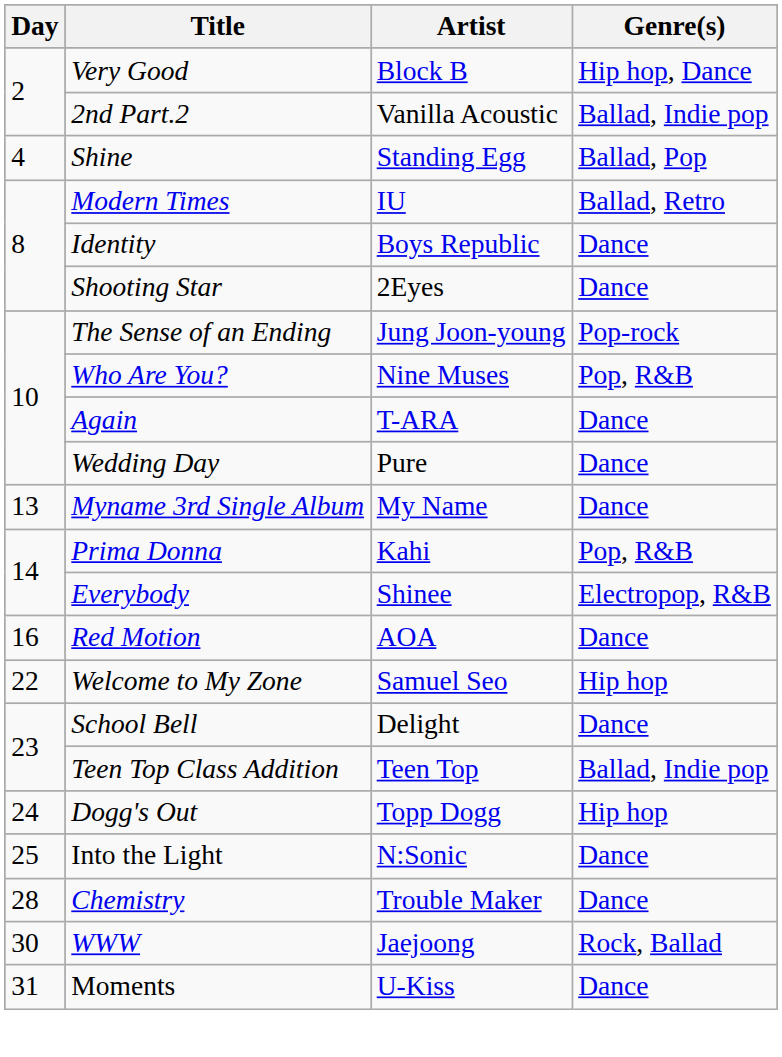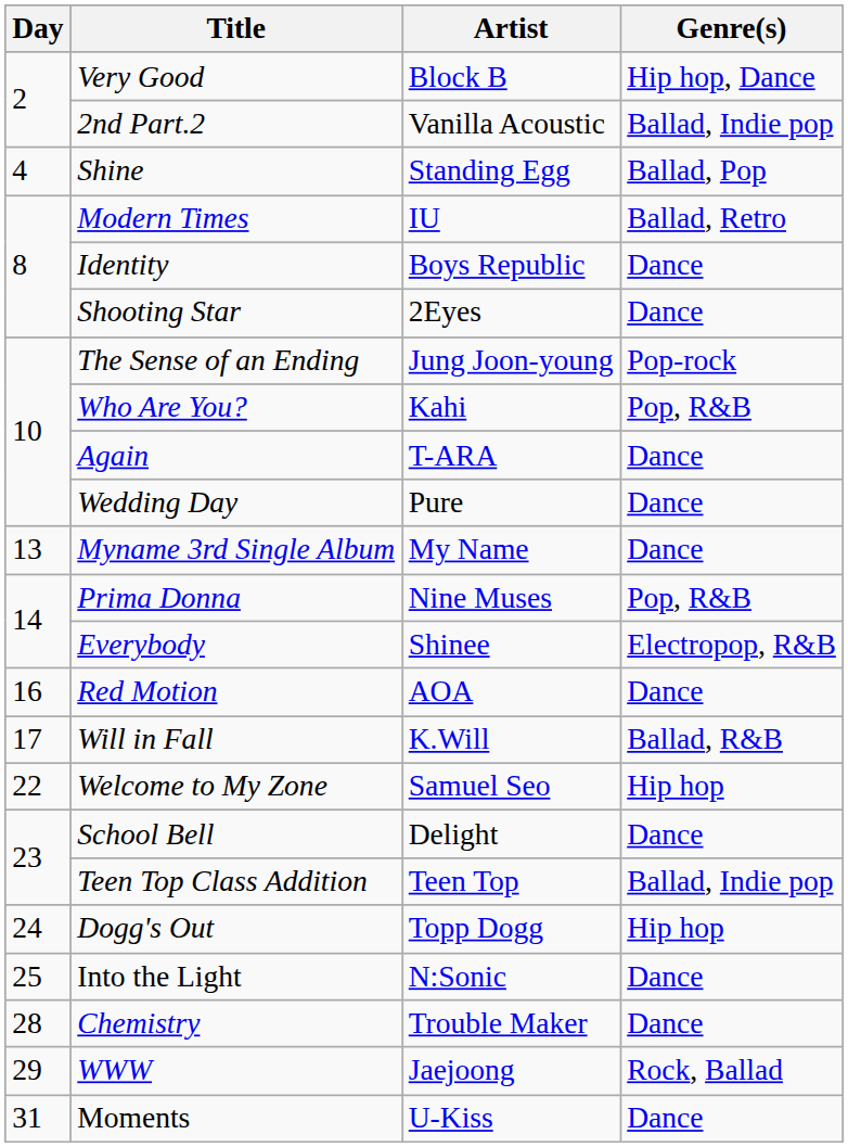Who Are You? | Artist: Nine Muses -> Kahi
Prima Donna | Artist: Kahi -> Nine Muses
+ row: 17 | Will in Fall | K.Will | Ballad, R&B
WWW | Day: 30 -> 29
